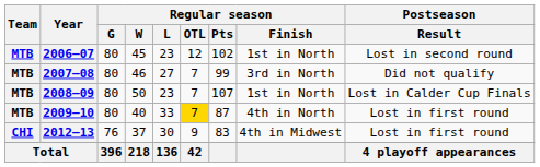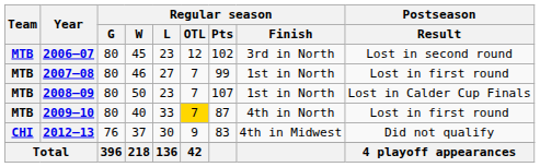2006–07 | Regular season / Finish: 1st in North -> 3rd in North
2007–08 | Regular season / Finish: 3rd in North -> 1st in North
2007–08 | Postseason / Result: Did not qualify -> Lost in first round
2012–13 | Postseason / Result: Lost in first round -> Did not qualify
